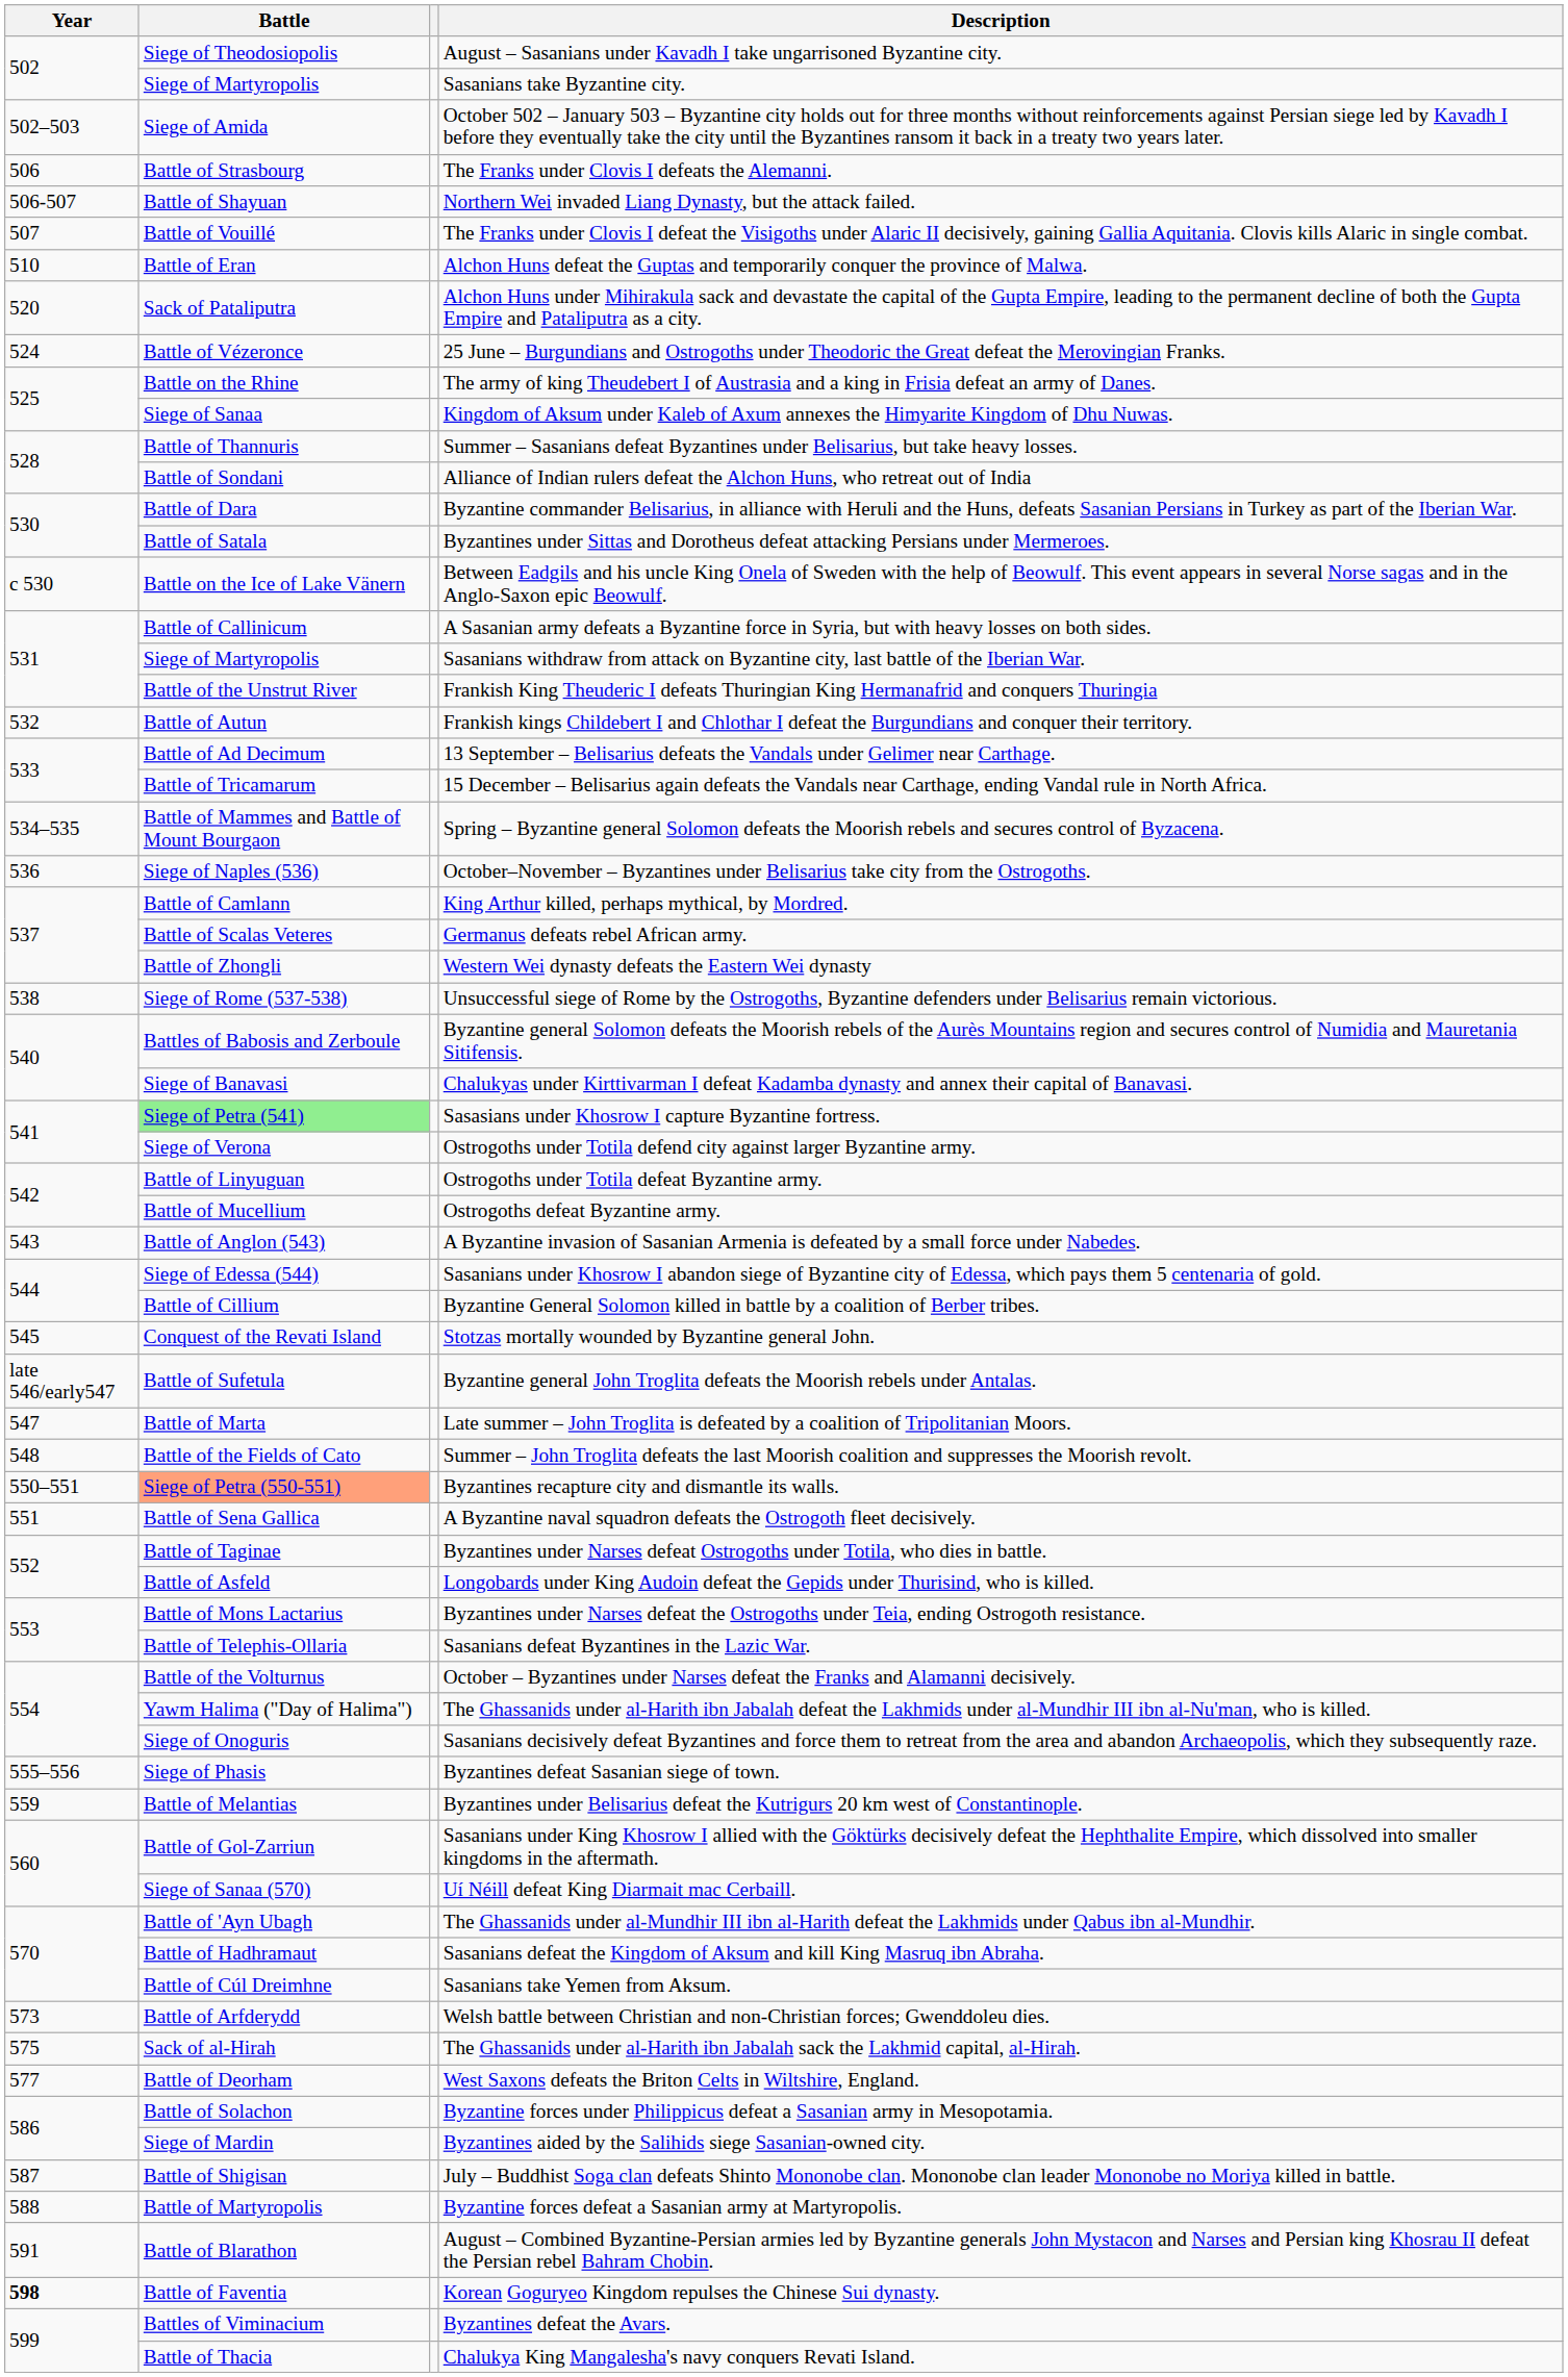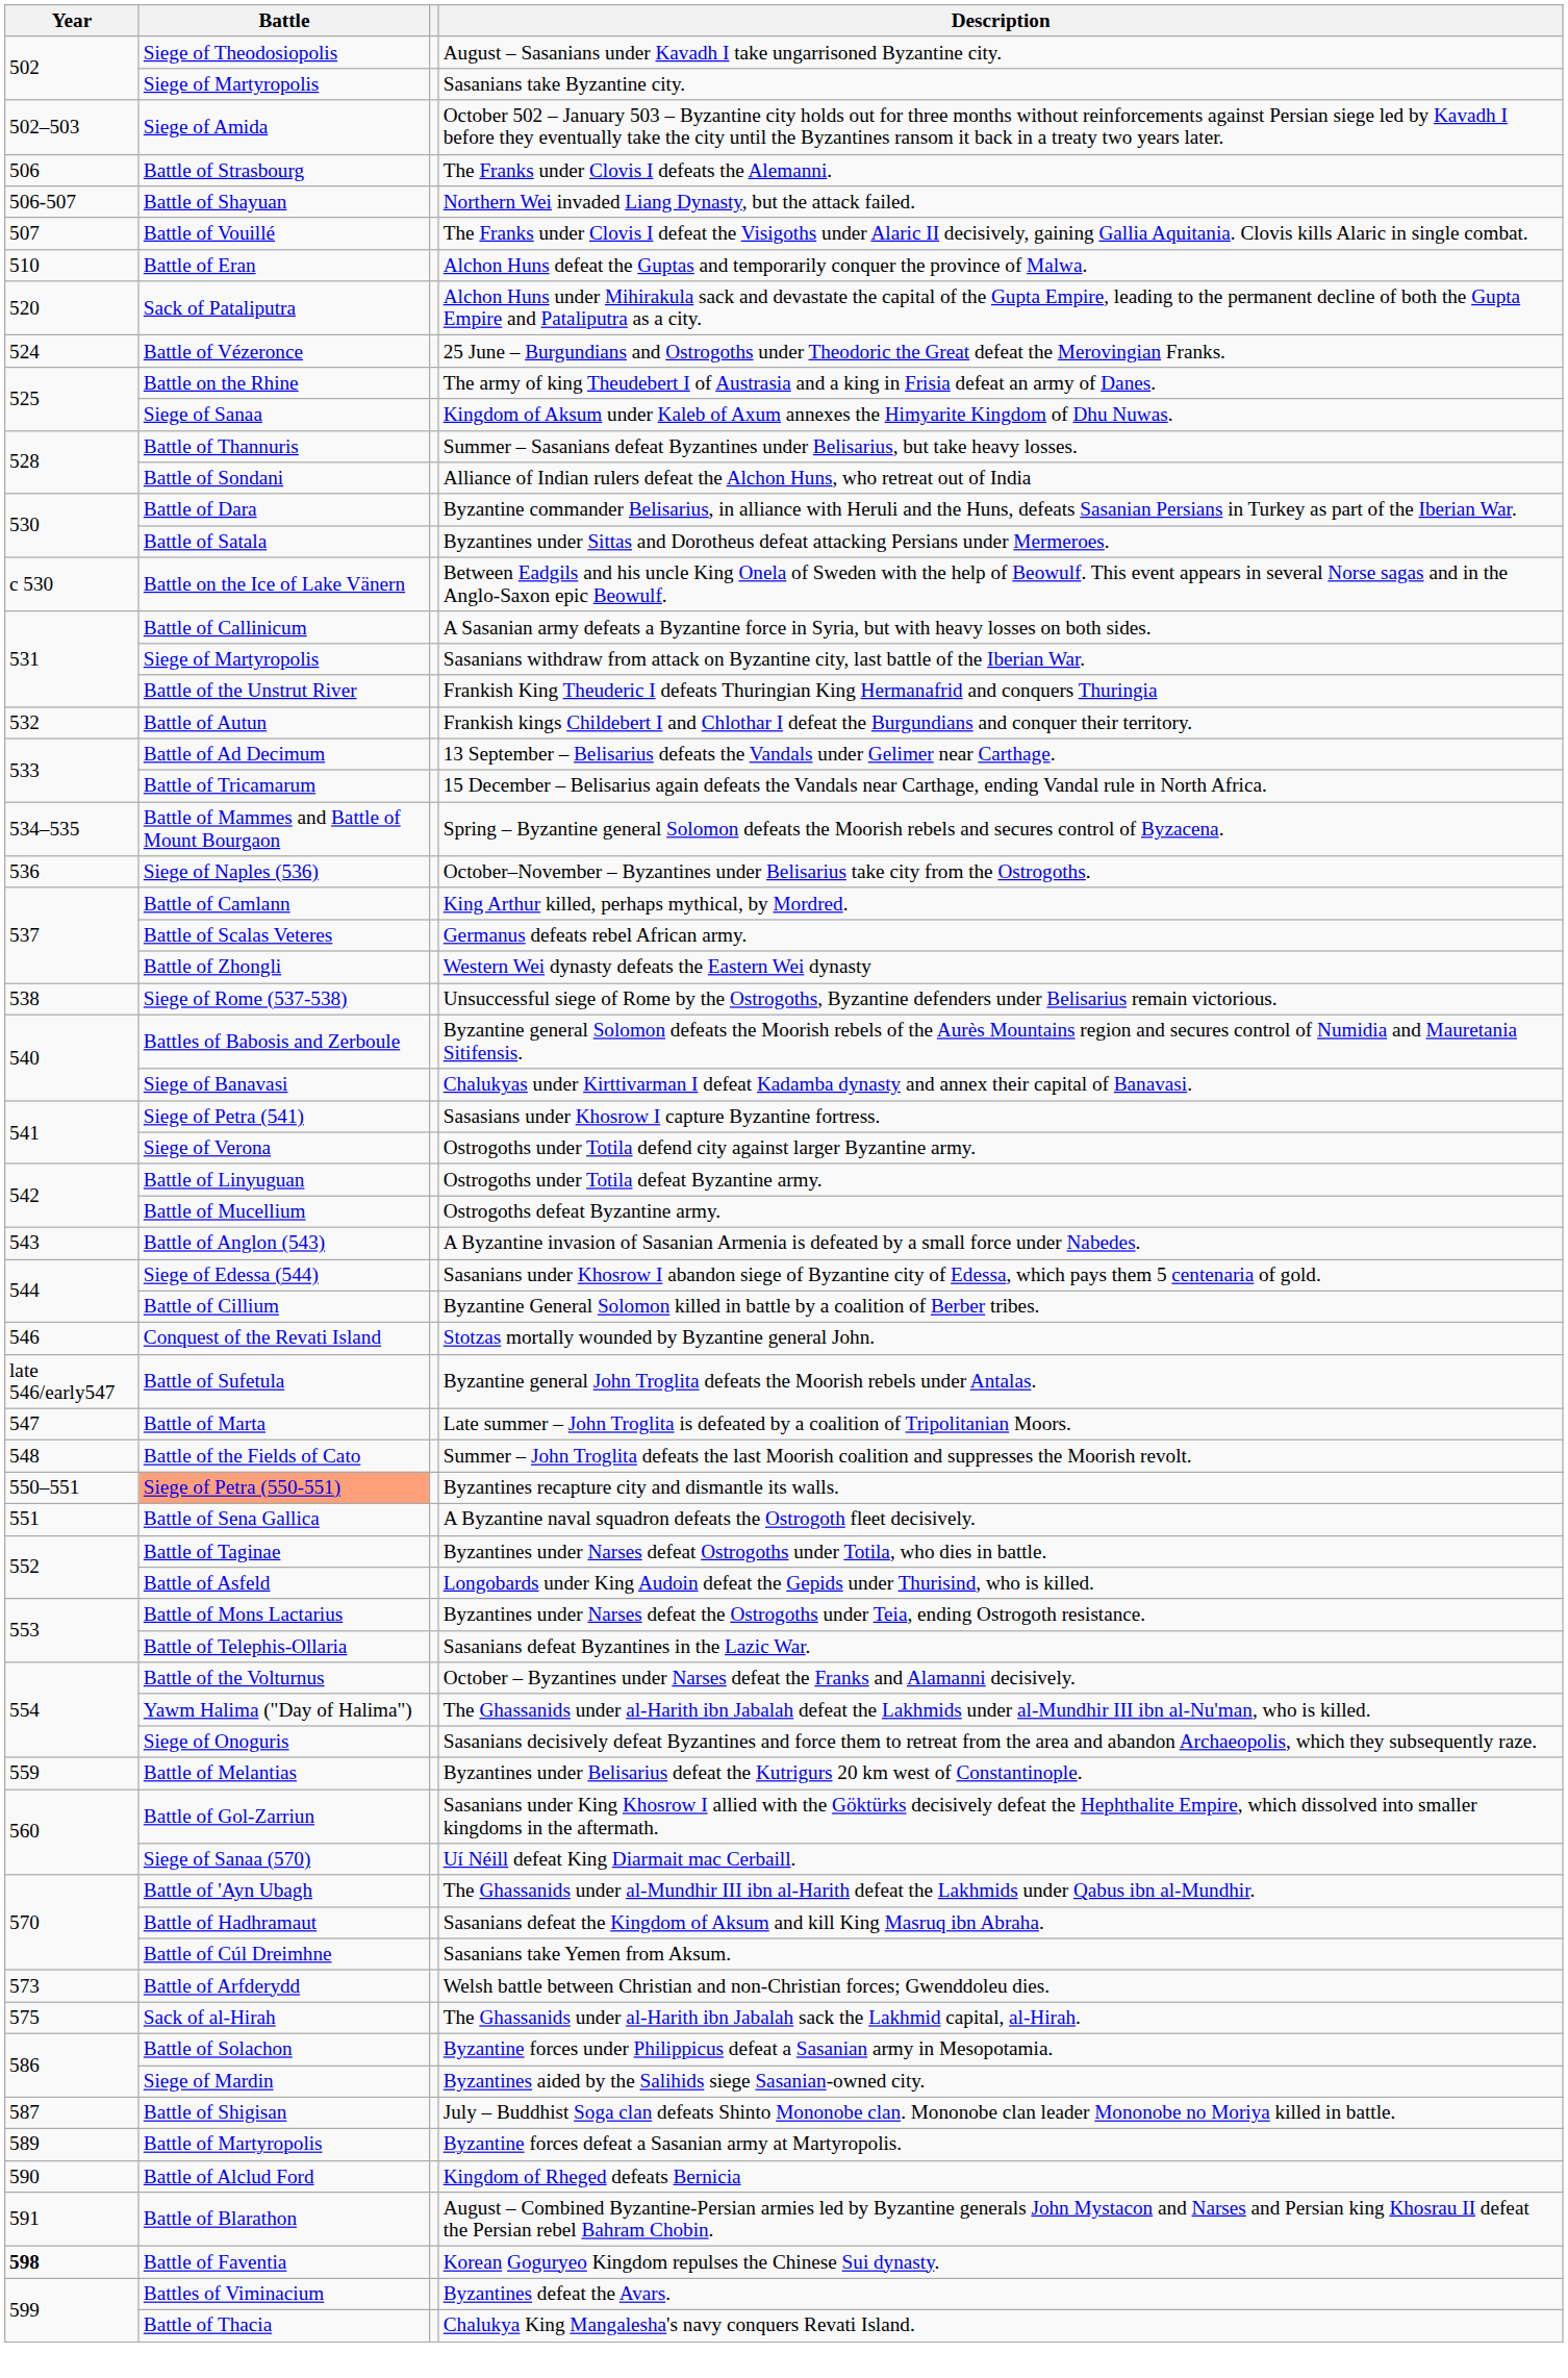Sasasians under Khosrow I capture Byzantine fortress. | Battle: lightgreen background -> no background
Stotzas mortally wounded by Byzantine general John. | Year: 545 -> 546
- row: 555–556 | Siege of Phasis | Byzantines defeat Sasanian siege of town.
- row: 577 | Battle of Deorham | West Saxons defeats the Briton Celts in Wiltshire, England.
Byzantine forces defeat a Sasanian army at Martyropolis. | Year: 588 -> 589
+ row: 590 | Battle of Alclud Ford | Kingdom of Rheged defeats Bernicia
